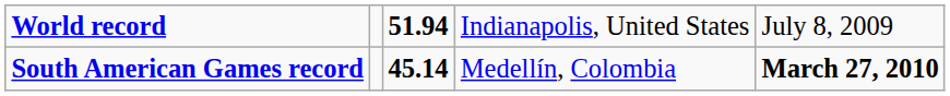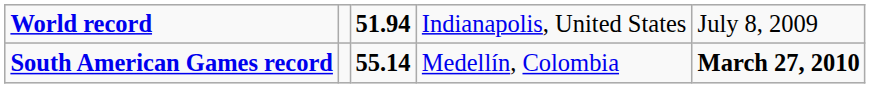South American Games record | column 3: 45.14 -> 55.14
